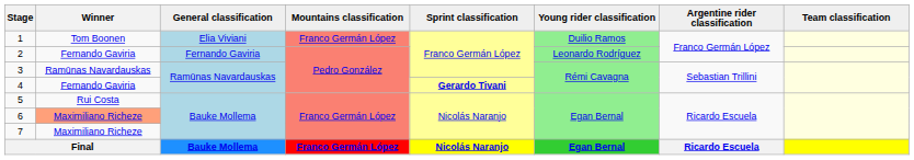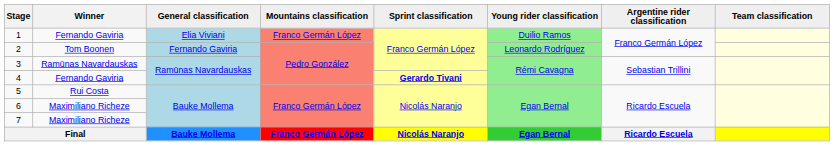1 | Winner: Tom Boonen -> Fernando Gaviria
2 | Winner: Fernando Gaviria -> Tom Boonen
6 | Winner: lightsalmon background -> no background
